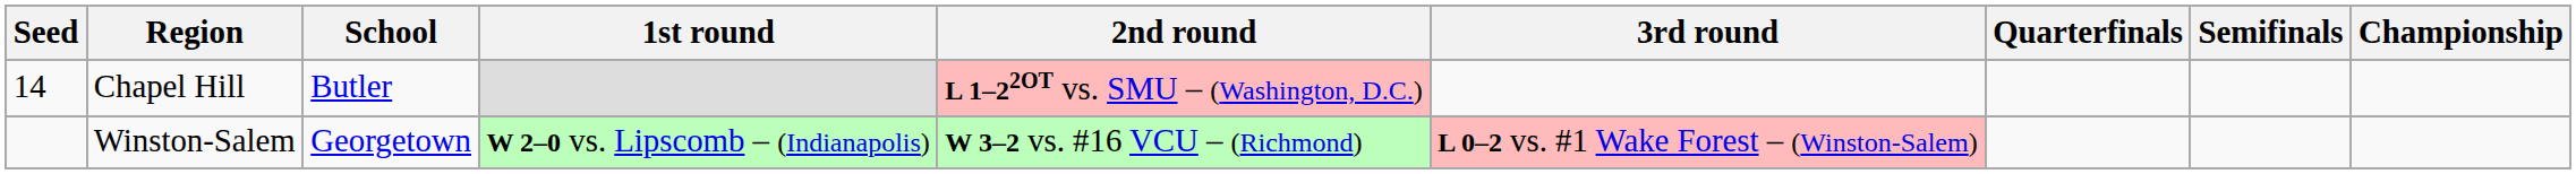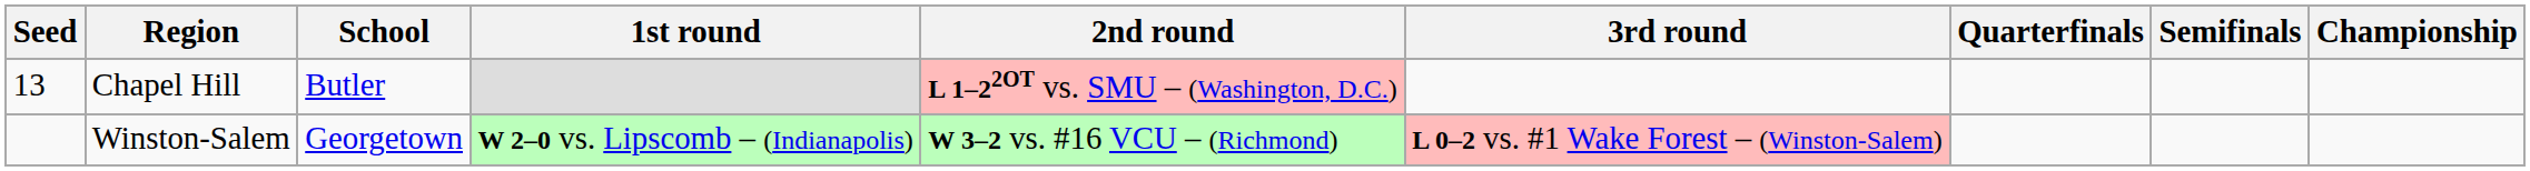Chapel Hill | Seed: 14 -> 13
